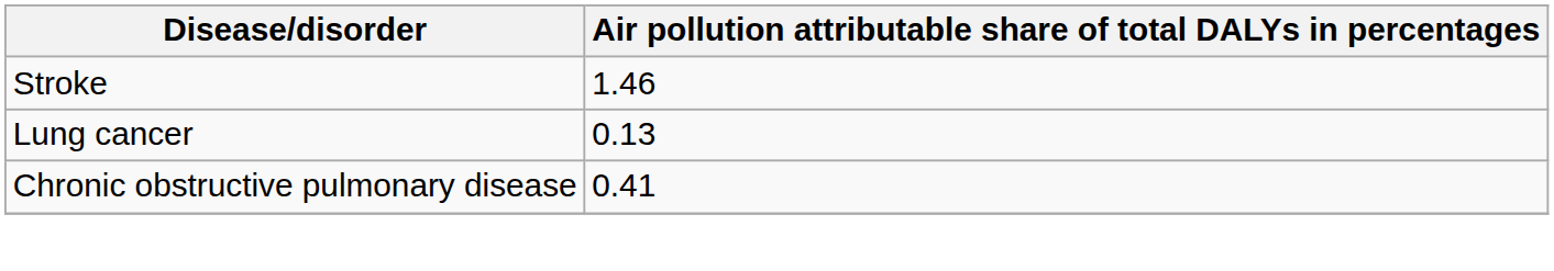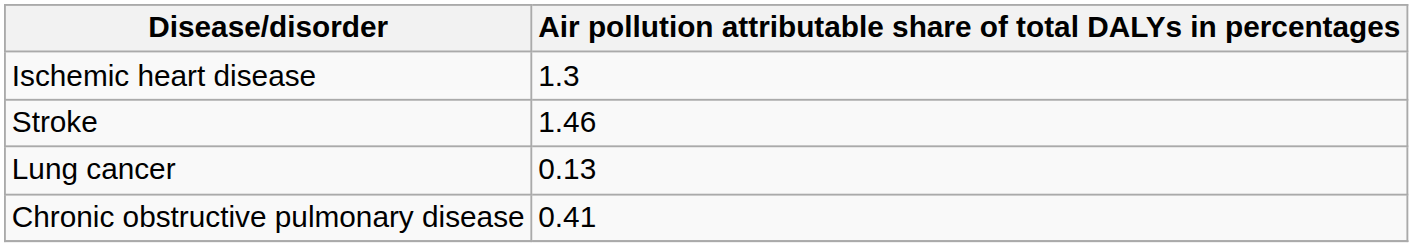+ row: Ischemic heart disease | 1.3
